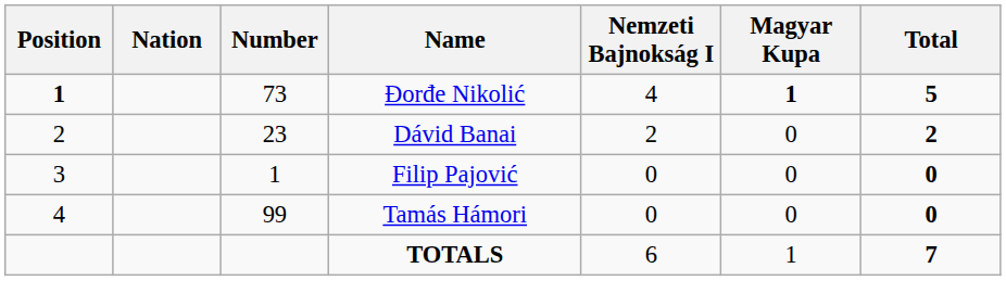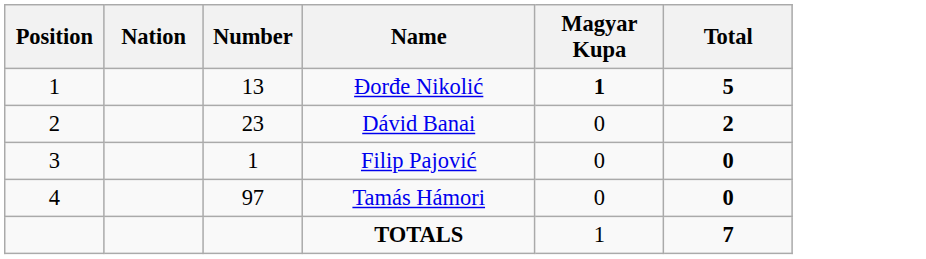- column: Nemzeti Bajnokság I | 4 | 2 | 0 | 0 | 6
Đorđe Nikolić | Position: bold -> normal
Đorđe Nikolić | Number: 73 -> 13
Tamás Hámori | Number: 99 -> 97
